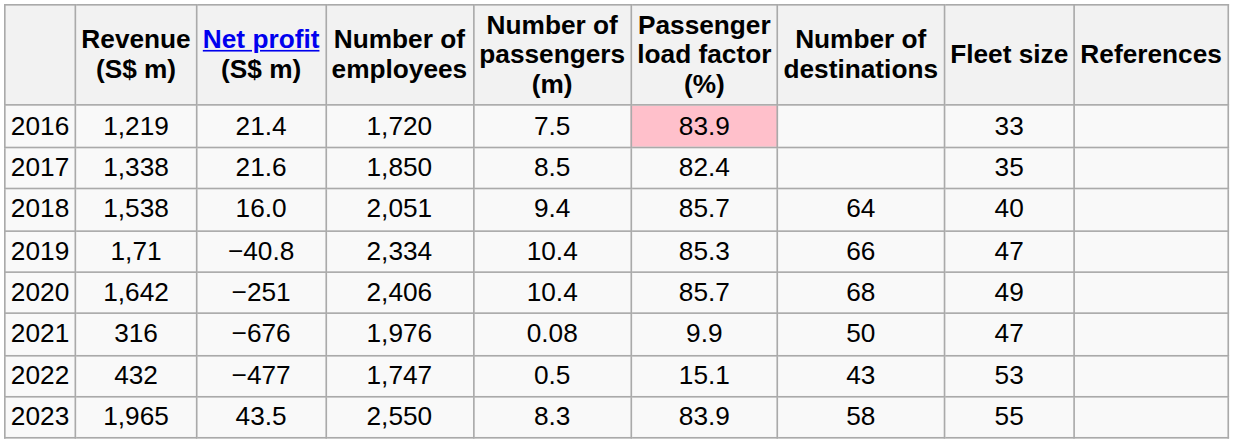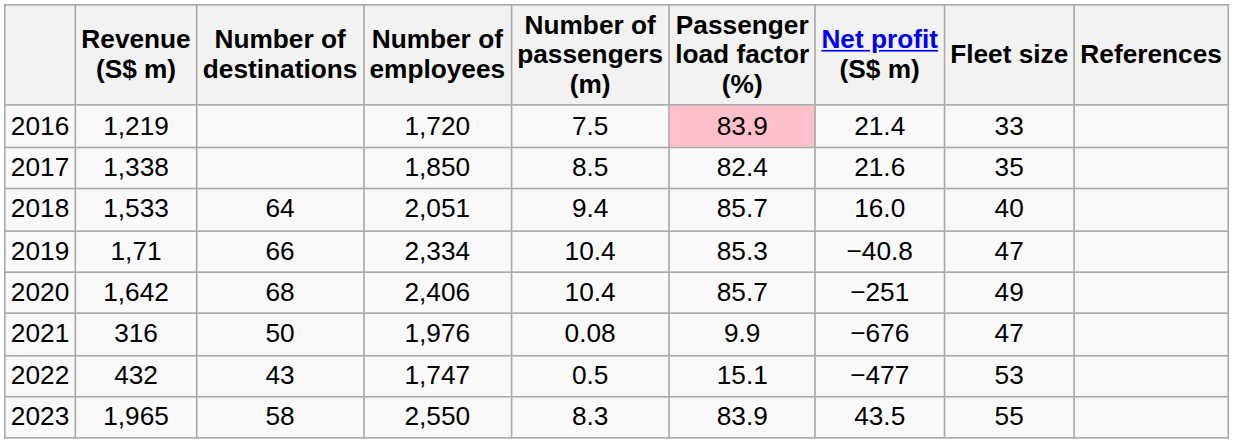columns swapped: Net profit (S$ m) <-> Number of destinations
2018 | Revenue (S$ m): 1,538 -> 1,533
